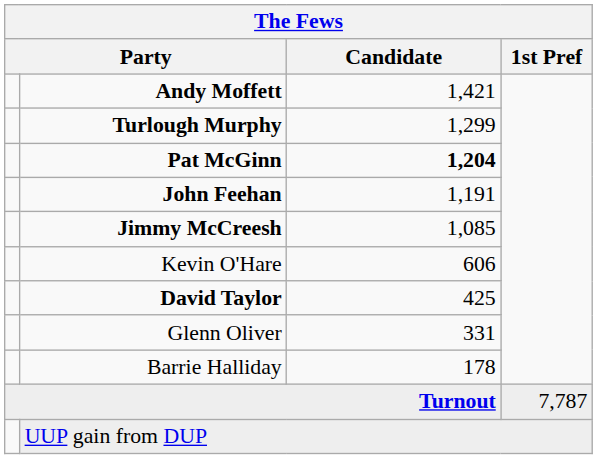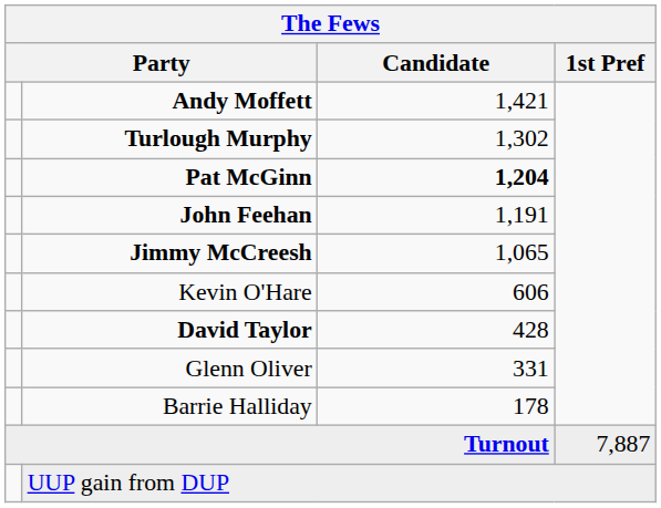Turlough Murphy | Candidate: 1,299 -> 1,302
Jimmy McCreesh | Candidate: 1,085 -> 1,065
David Taylor | Candidate: 425 -> 428
Turnout | 1st Pref: 7,787 -> 7,887
